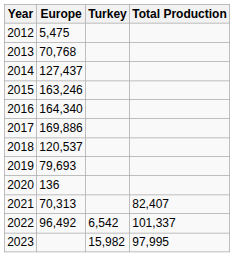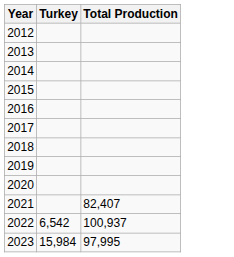- column: Europe | 5,475 | 70,768 | 127,437 | 163,246 | 164,340 | 169,886 | 120,537 | 79,693 | 136 | 70,313 | 96,492
2022 | Total Production: 101,337 -> 100,937
2023 | Turkey: 15,982 -> 15,984
